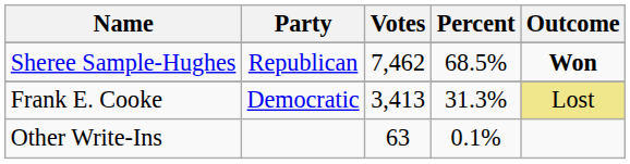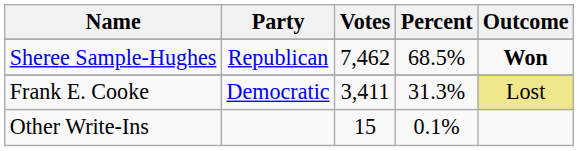Frank E. Cooke | Votes: 3,413 -> 3,411
Other Write-Ins | Votes: 63 -> 15
